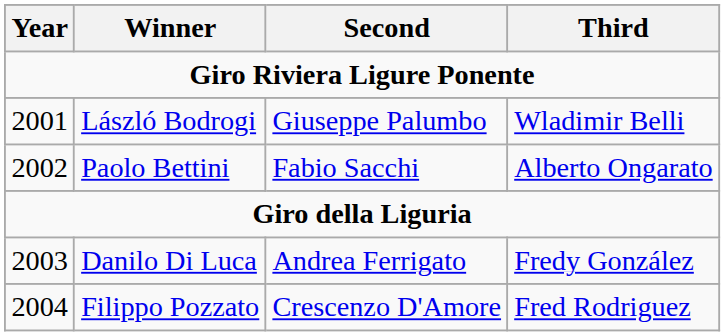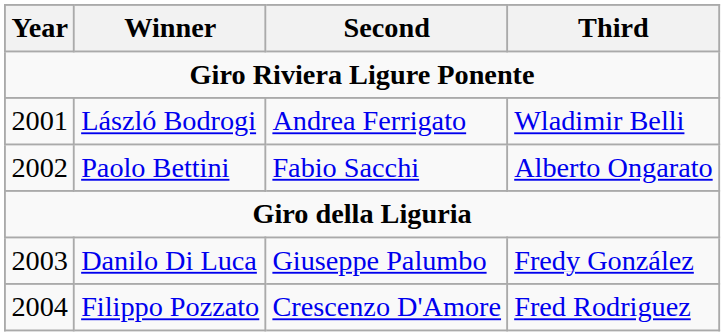László Bodrogi | Second: Giuseppe Palumbo -> Andrea Ferrigato
Danilo Di Luca | Second: Andrea Ferrigato -> Giuseppe Palumbo
